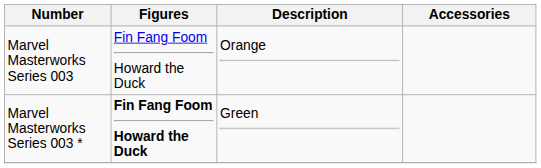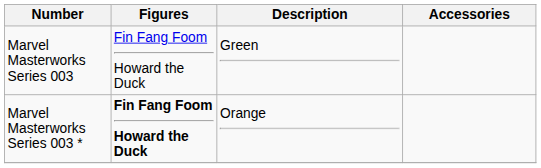Marvel Masterworks Series 003 | Description: Orange -> Green
Marvel Masterworks Series 003 * | Description: Green -> Orange
